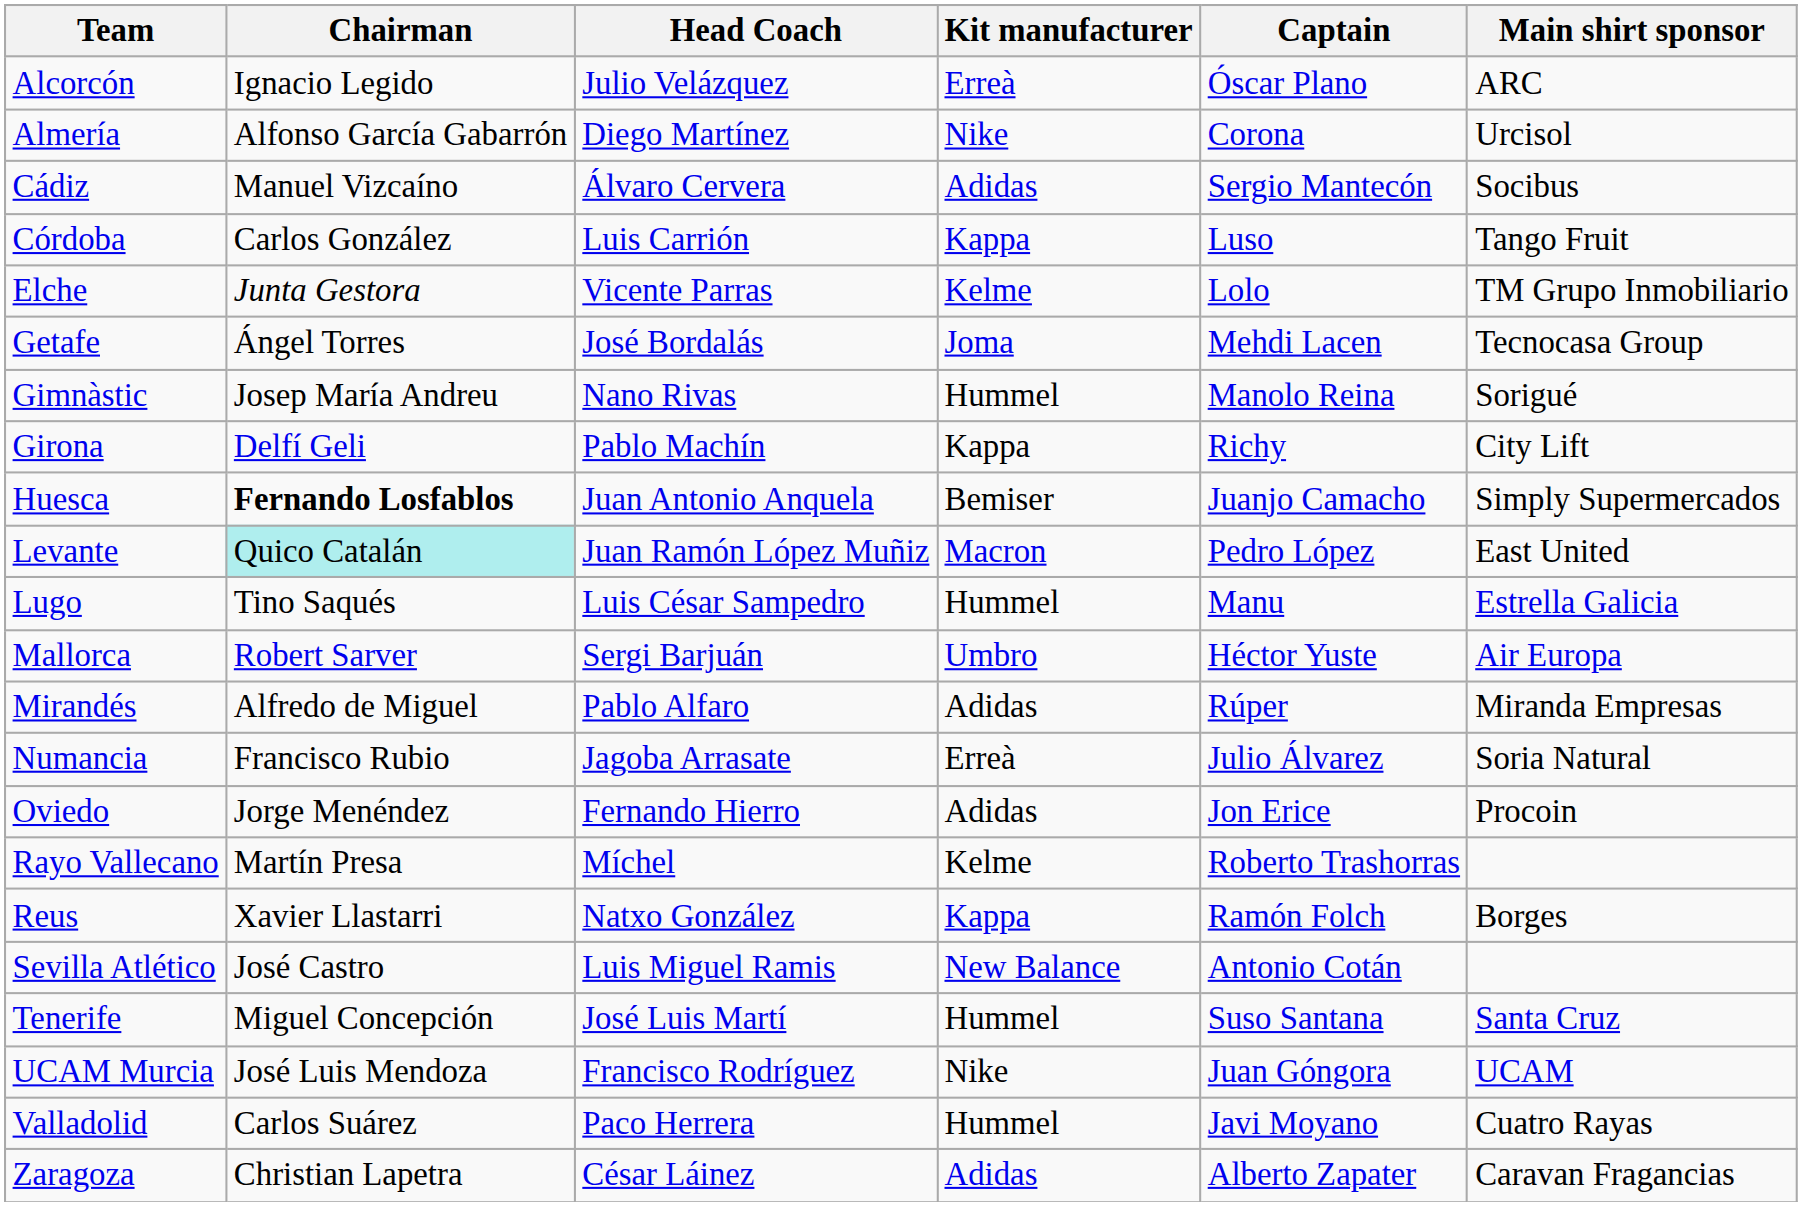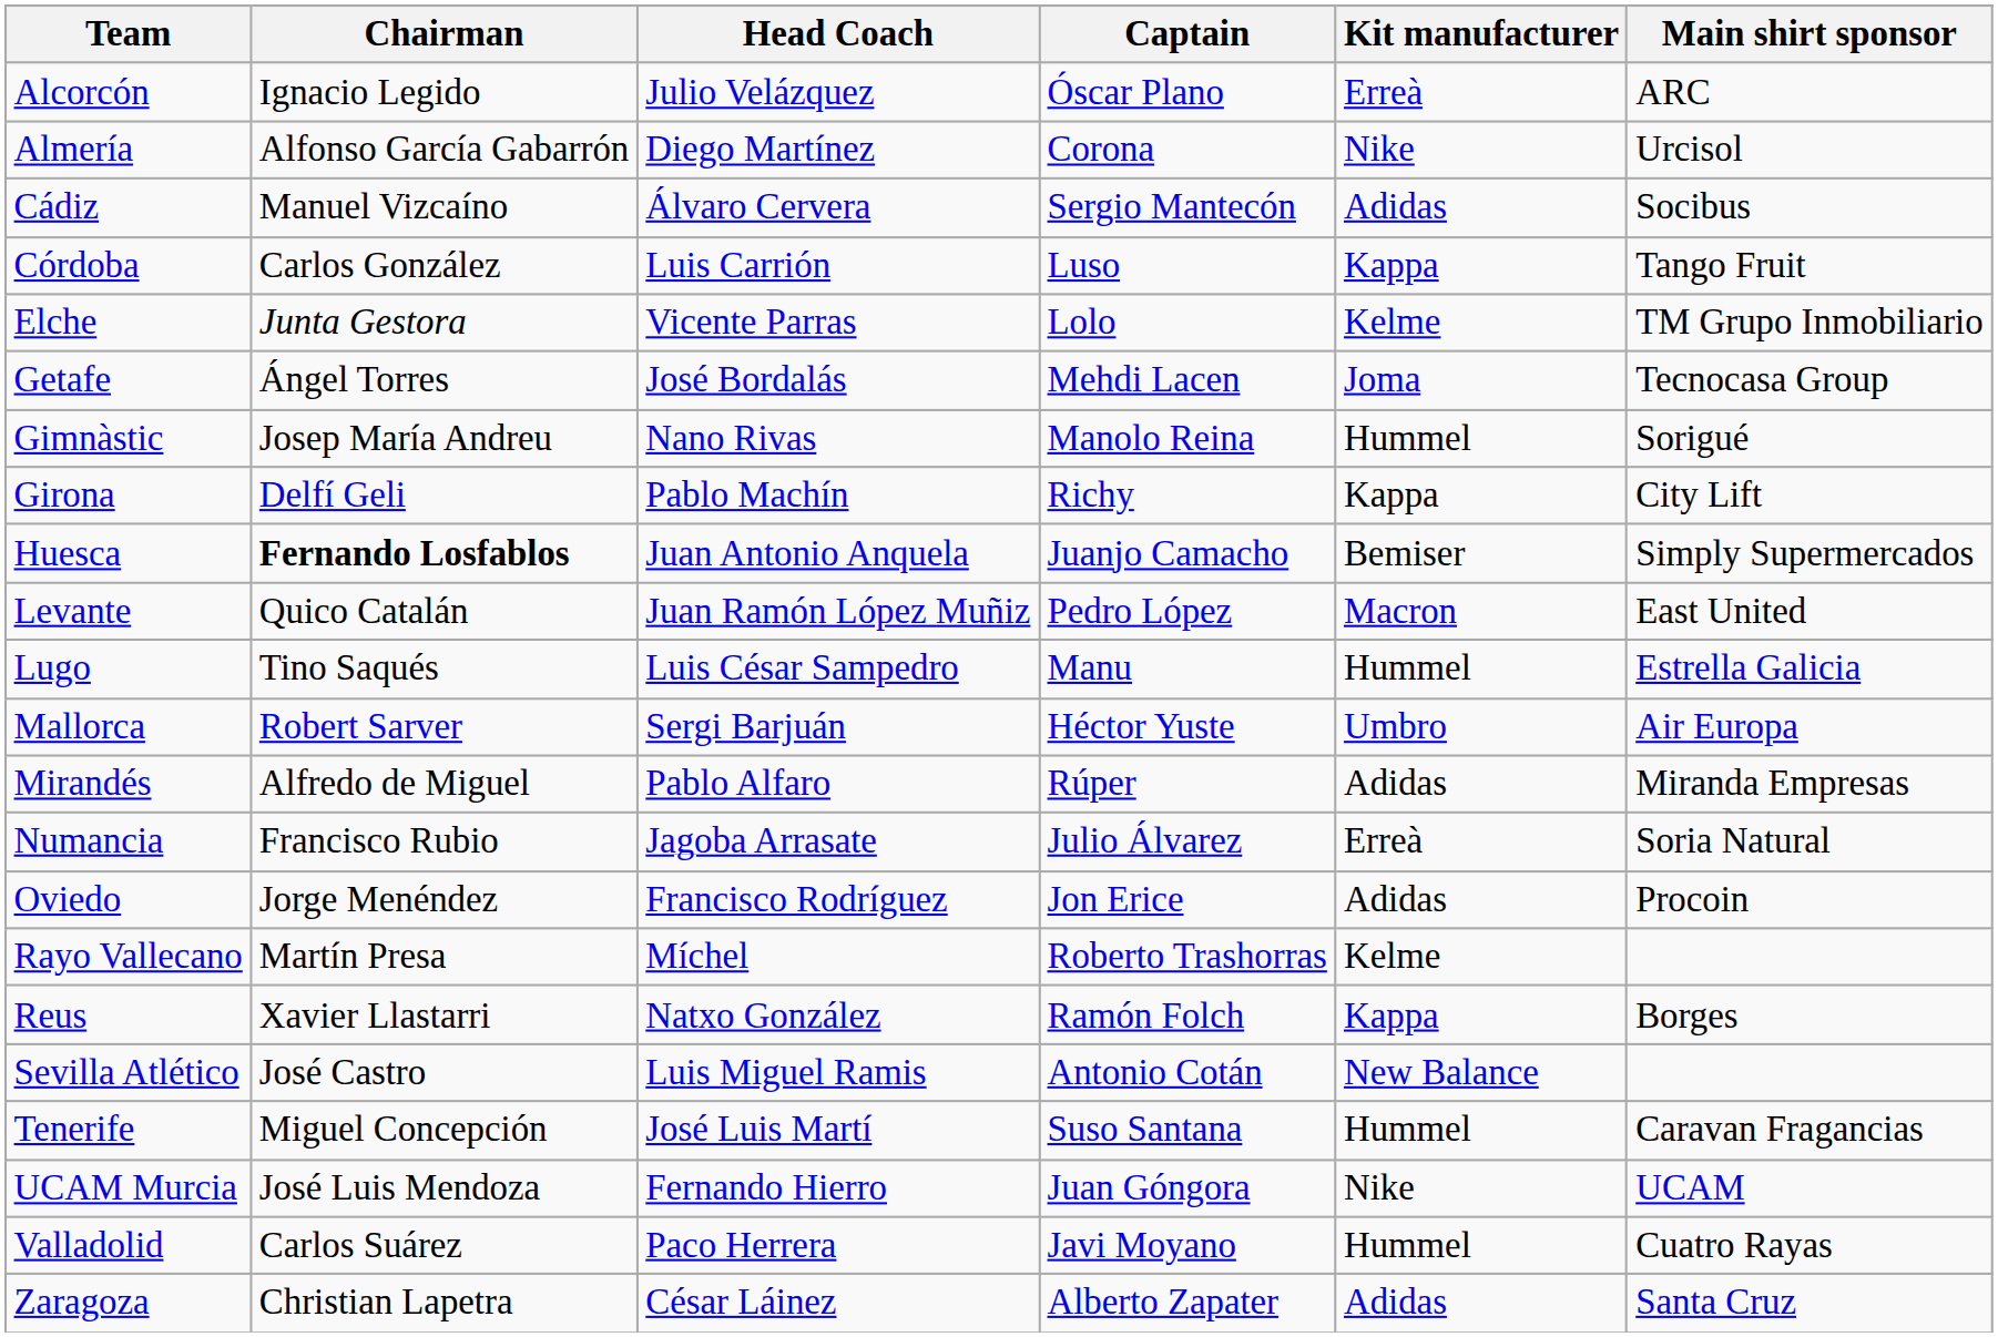columns swapped: Captain <-> Kit manufacturer
Levante | Chairman: paleturquoise background -> no background
Oviedo | Head Coach: Fernando Hierro -> Francisco Rodríguez
Tenerife | Main shirt sponsor: Santa Cruz -> Caravan Fragancias
UCAM Murcia | Head Coach: Francisco Rodríguez -> Fernando Hierro
Zaragoza | Main shirt sponsor: Caravan Fragancias -> Santa Cruz
